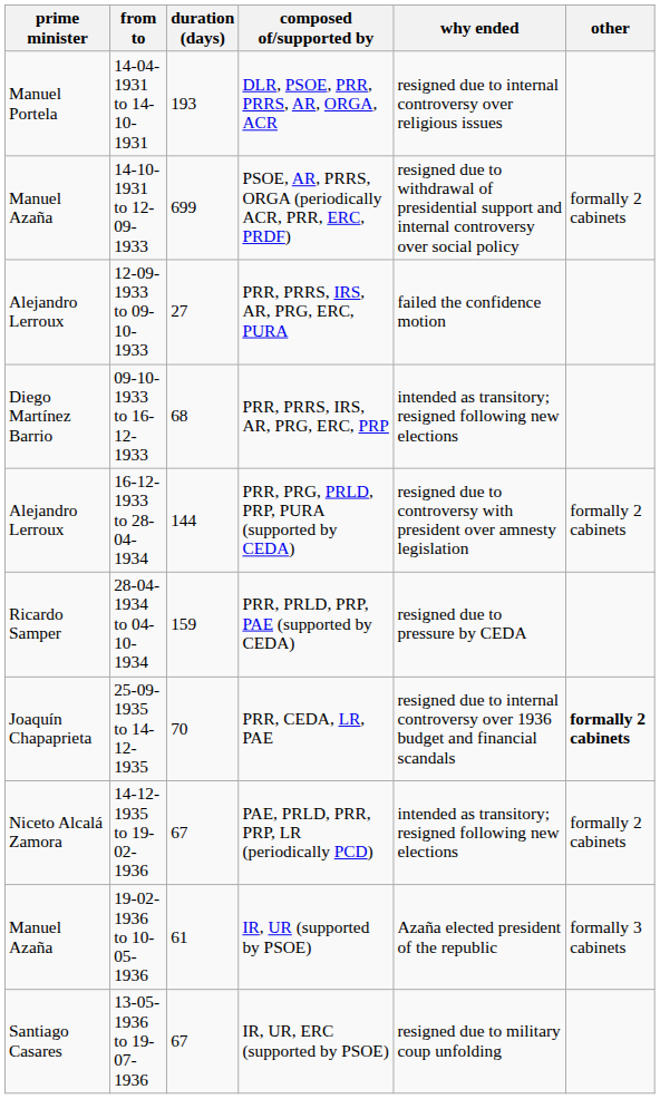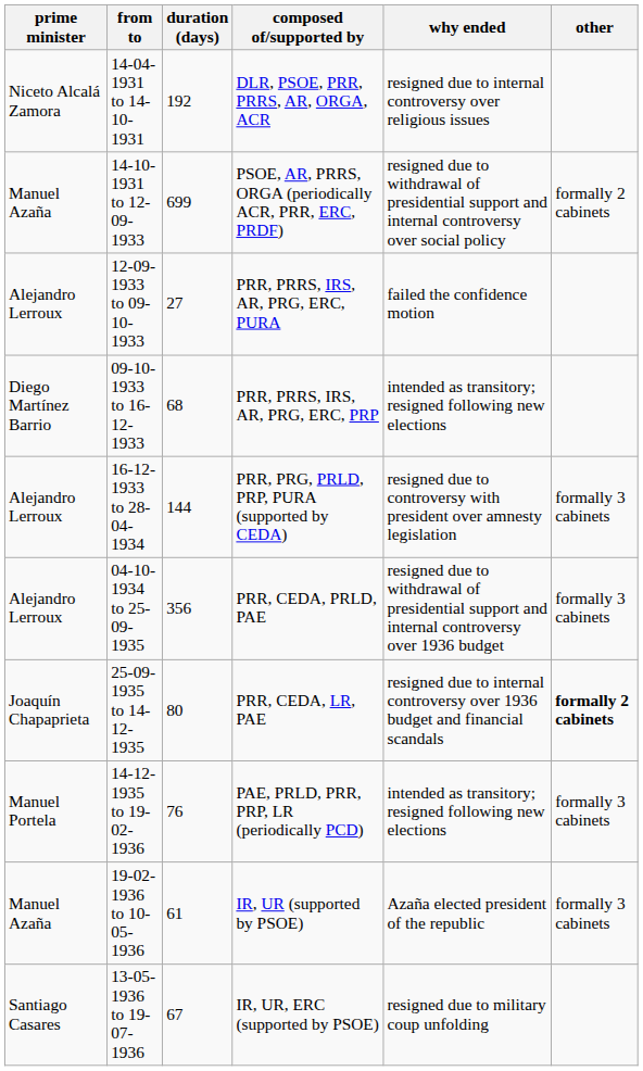14-04-1931 to 14-10-1931 | prime minister: Manuel Portela -> Niceto Alcalá Zamora
14-04-1931 to 14-10-1931 | duration (days): 193 -> 192
16-12-1933 to 28-04-1934 | other: formally 2 cabinets -> formally 3 cabinets
- row: Ricardo Samper | 28-04-1934 to 04-10-1934 | 159 | PRR, PRLD, PRP, PAE (supported by CEDA) | resigned due to pressure by CEDA
+ row: Alejandro Lerroux | 04-10-1934 to 25-09-1935 | 356 | PRR, CEDA, PRLD, PAE | resigned due to withdrawal of presidential support and internal controversy over 1936 budget | formally 3 cabinets
25-09-1935 to 14-12-1935 | duration (days): 70 -> 80
14-12-1935 to 19-02-1936 | prime minister: Niceto Alcalá Zamora -> Manuel Portela
14-12-1935 to 19-02-1936 | duration (days): 67 -> 76
14-12-1935 to 19-02-1936 | other: formally 2 cabinets -> formally 3 cabinets
